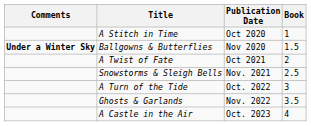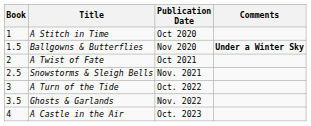columns swapped: Book <-> Comments
